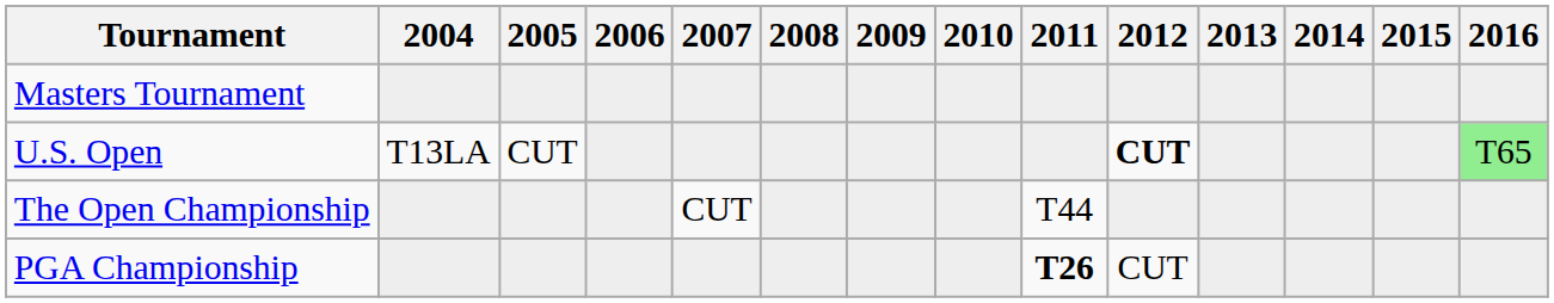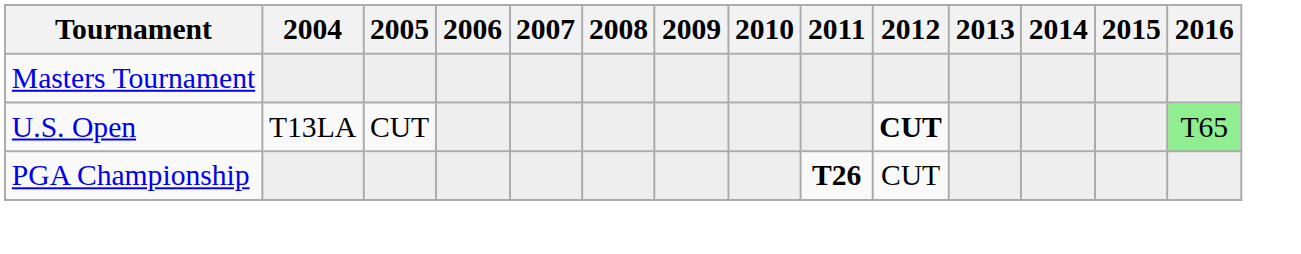- row: The Open Championship | CUT | T44
